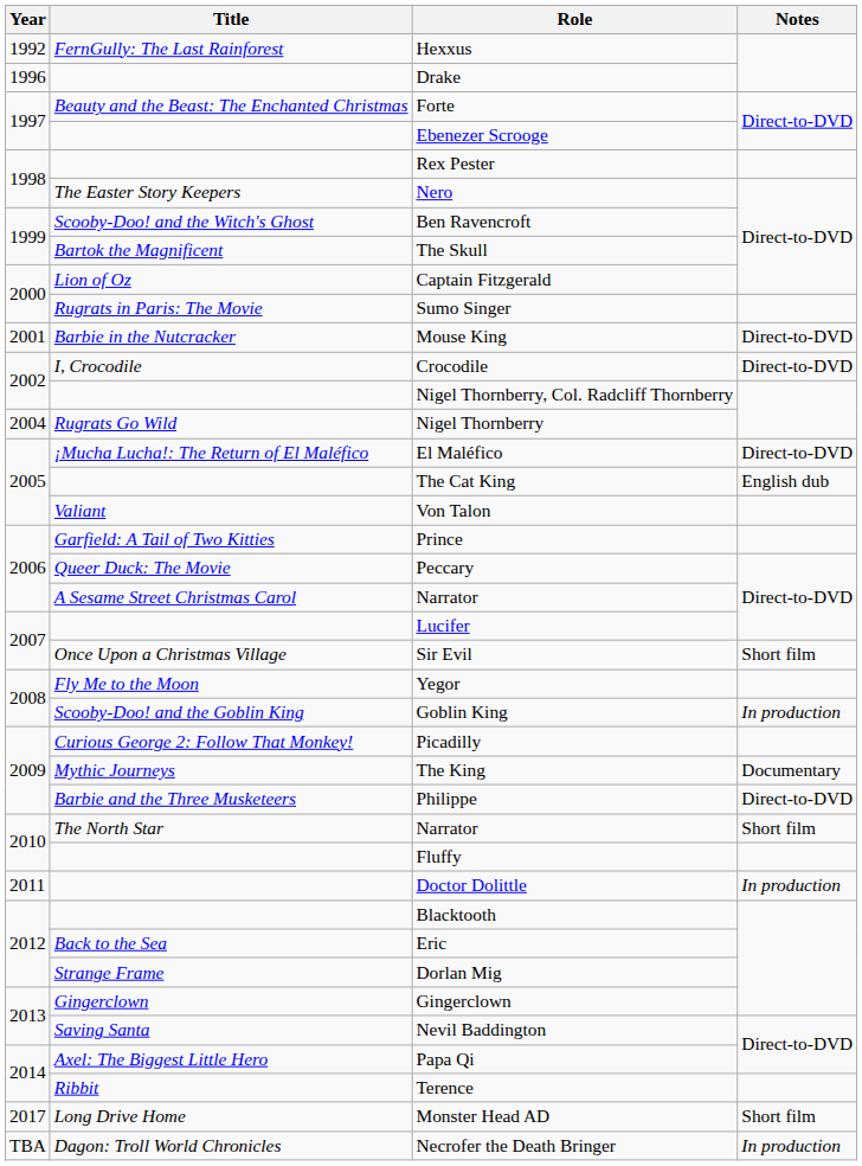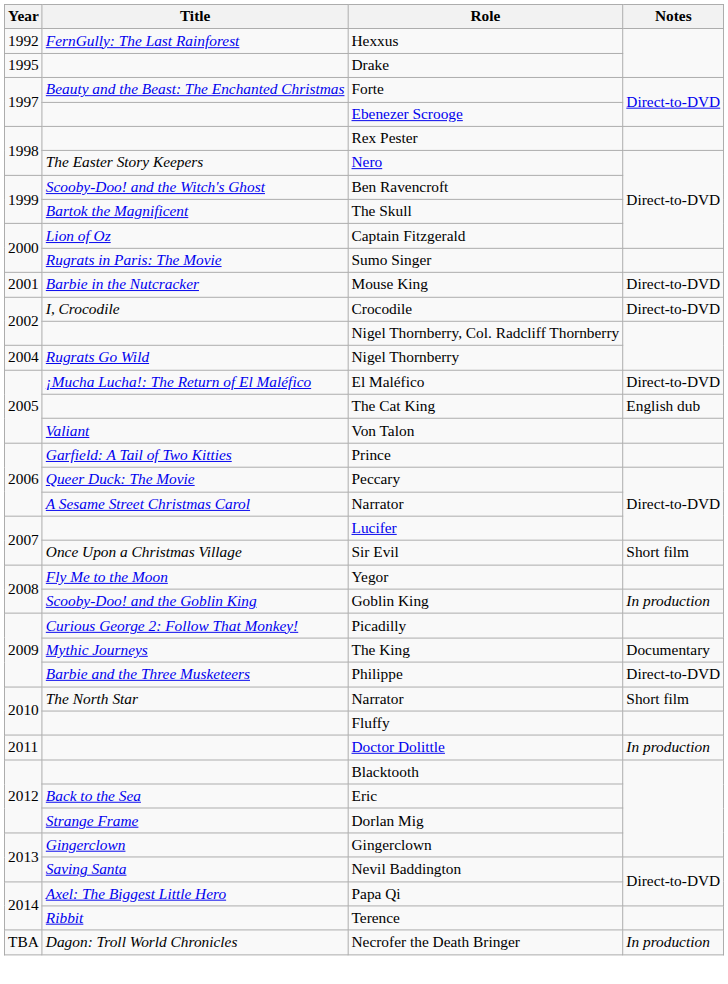Drake | Year: 1996 -> 1995
- row: 2017 | Long Drive Home | Monster Head AD | Short film
